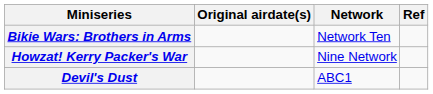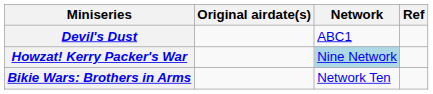rows swapped: Bikie Wars: Brothers in Arms <-> Devil's Dust
Howzat! Kerry Packer's War | Network: no background -> lightblue background
